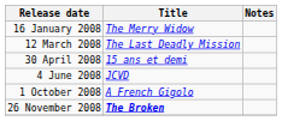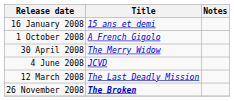16 January 2008 | Title: The Merry Widow -> 15 ans et demi
rows swapped: 12 March 2008 <-> 1 October 2008
30 April 2008 | Title: 15 ans et demi -> The Merry Widow
